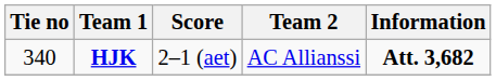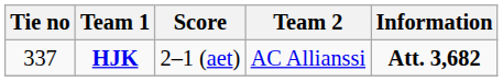HJK | Tie no: 340 -> 337
